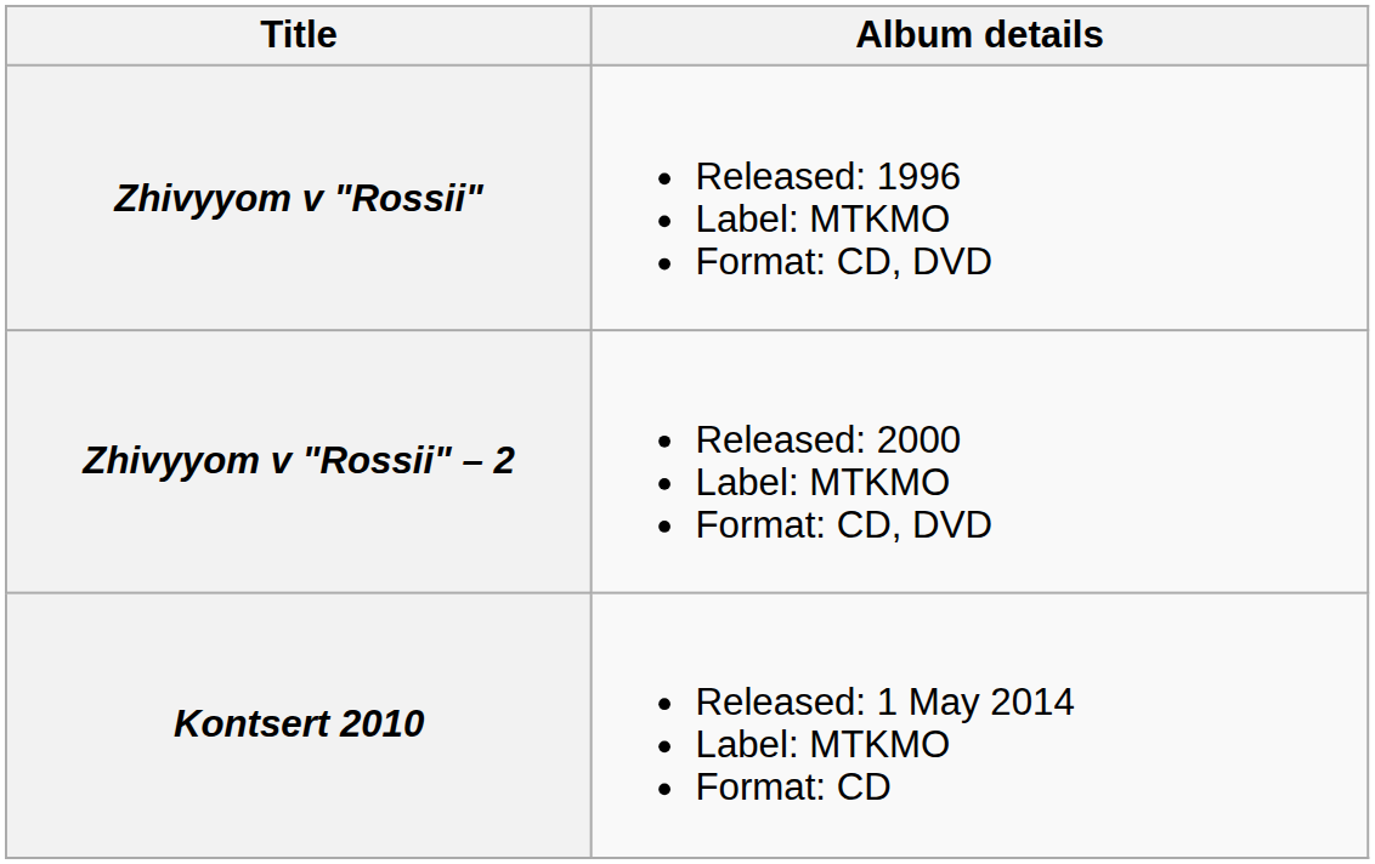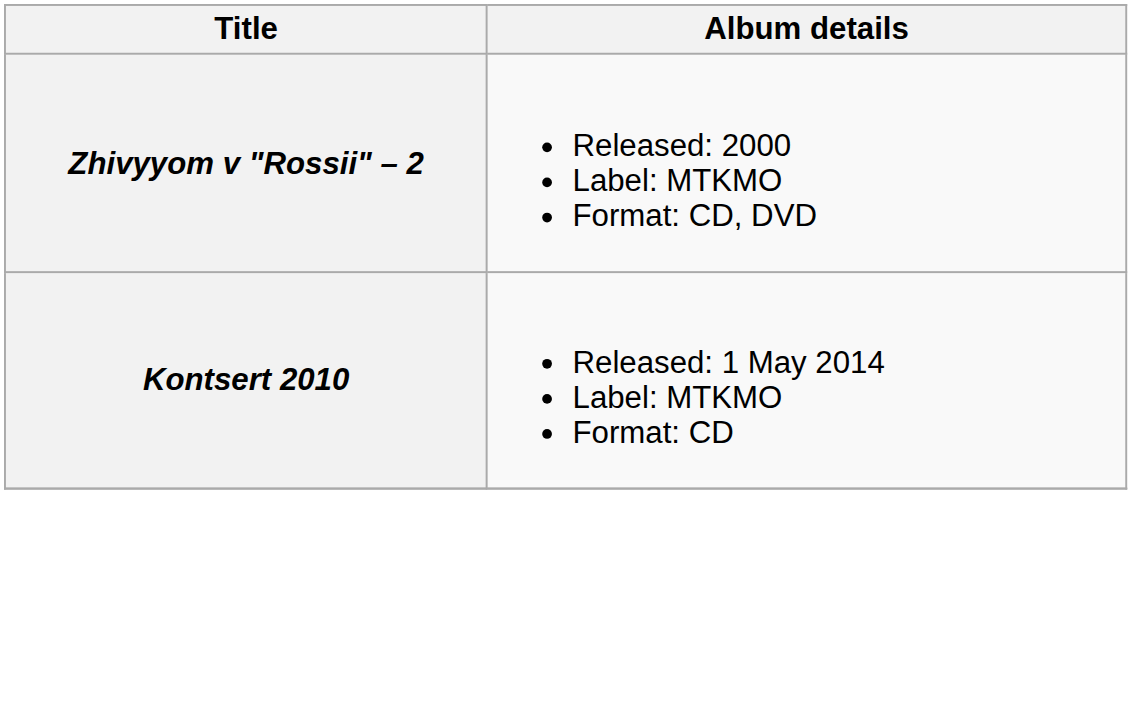- row: Zhivyyom v "Rossii" | Released: 1996 Label: MTKMO Format: CD, DVD
